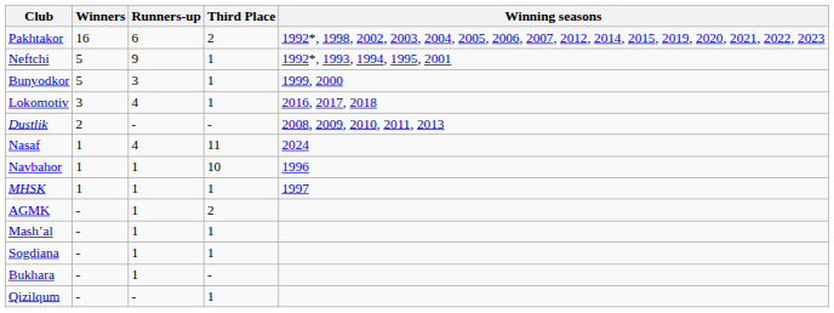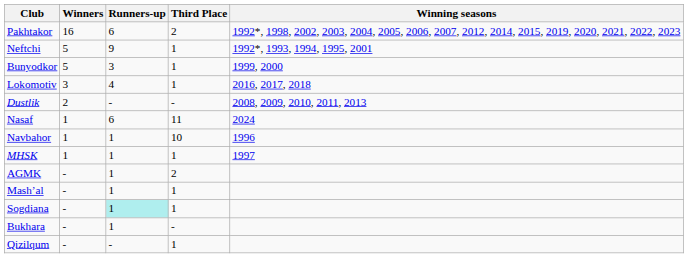Nasaf | Runners-up: 4 -> 6
Sogdiana | Runners-up: no background -> paleturquoise background
